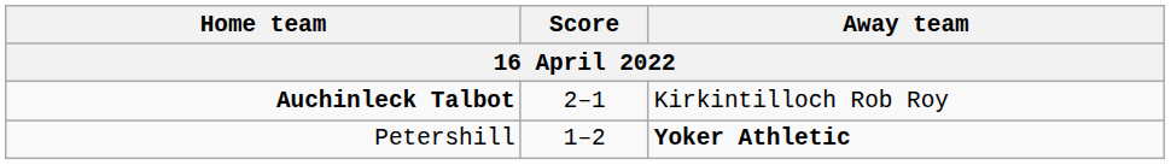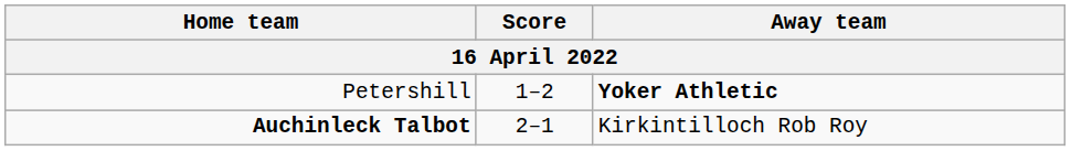rows swapped: Auchinleck Talbot <-> Petershill
